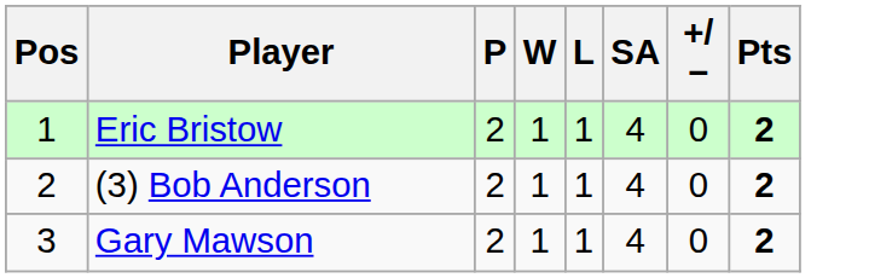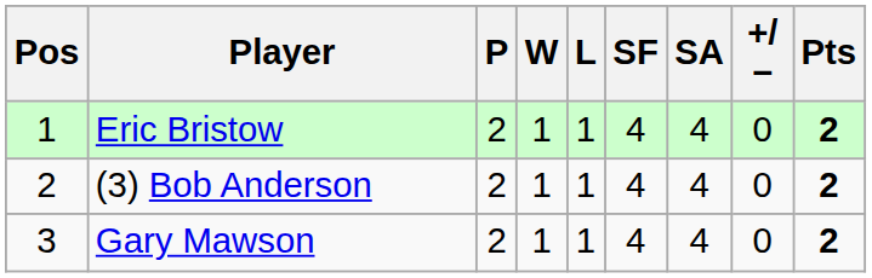+ column: SF | 4 | 4 | 4
